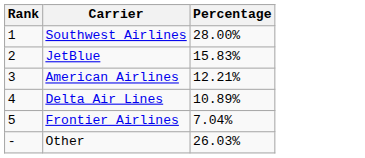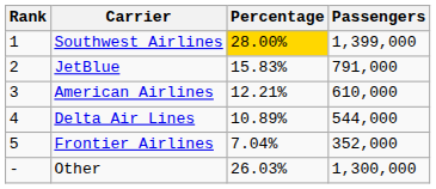+ column: Passengers | 1,399,000 | 791,000 | 610,000 | 544,000 | 352,000 | 1,300,000
Southwest Airlines | Percentage: no background -> gold background
